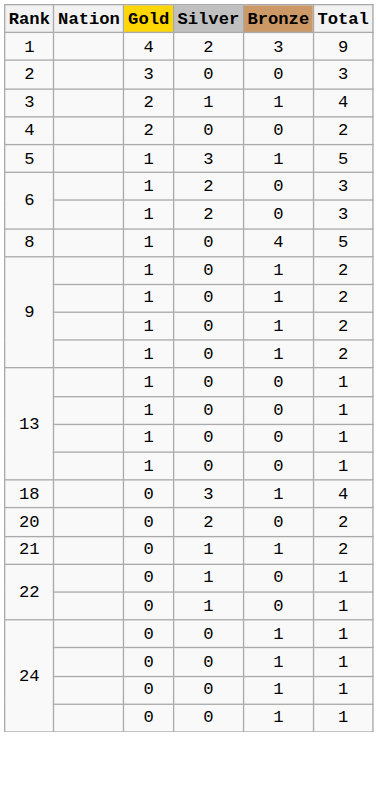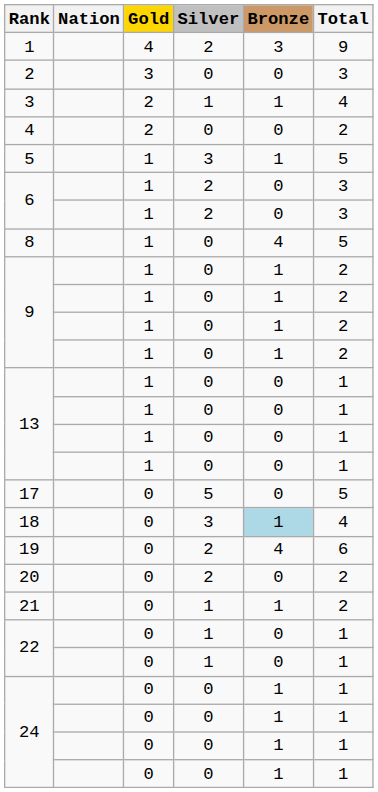+ row: 17 | 0 | 5 | 0 | 5
18 | Bronze: no background -> lightblue background
+ row: 19 | 0 | 2 | 4 | 6
